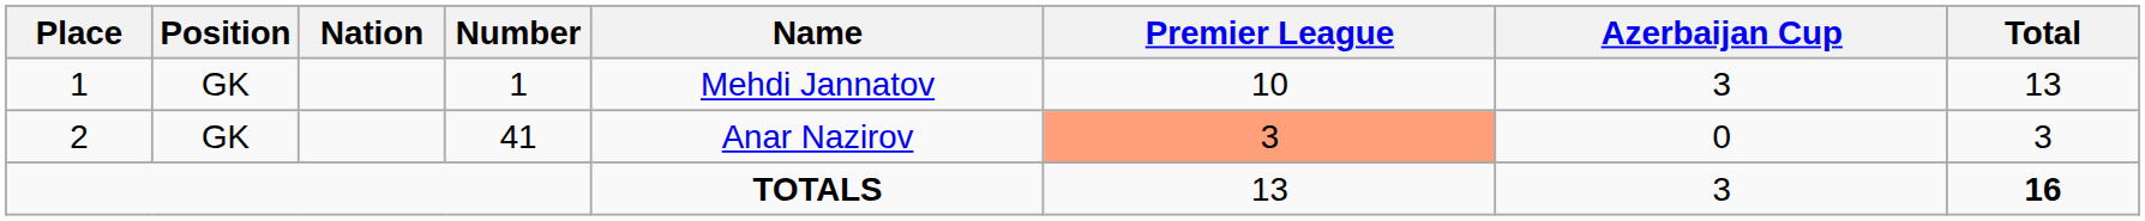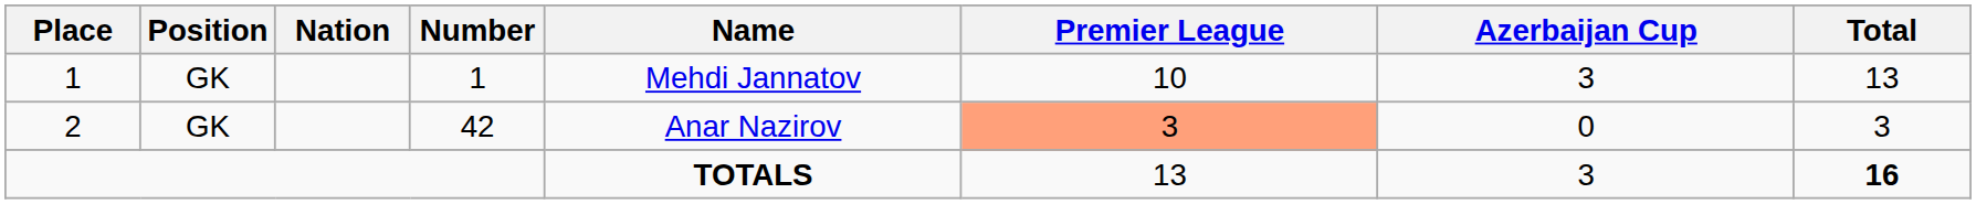2 | Number: 41 -> 42
